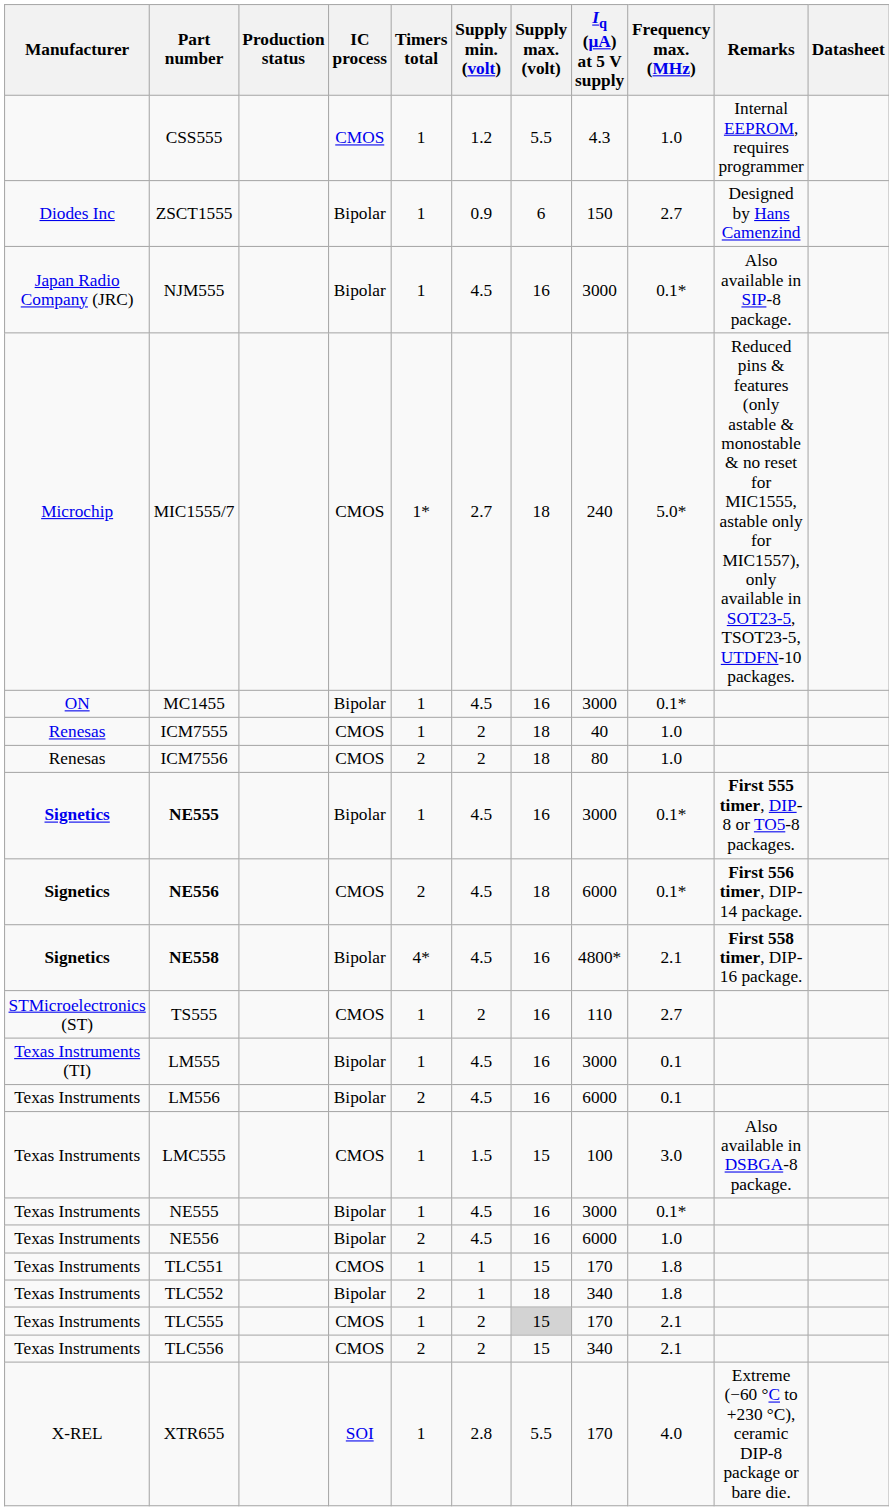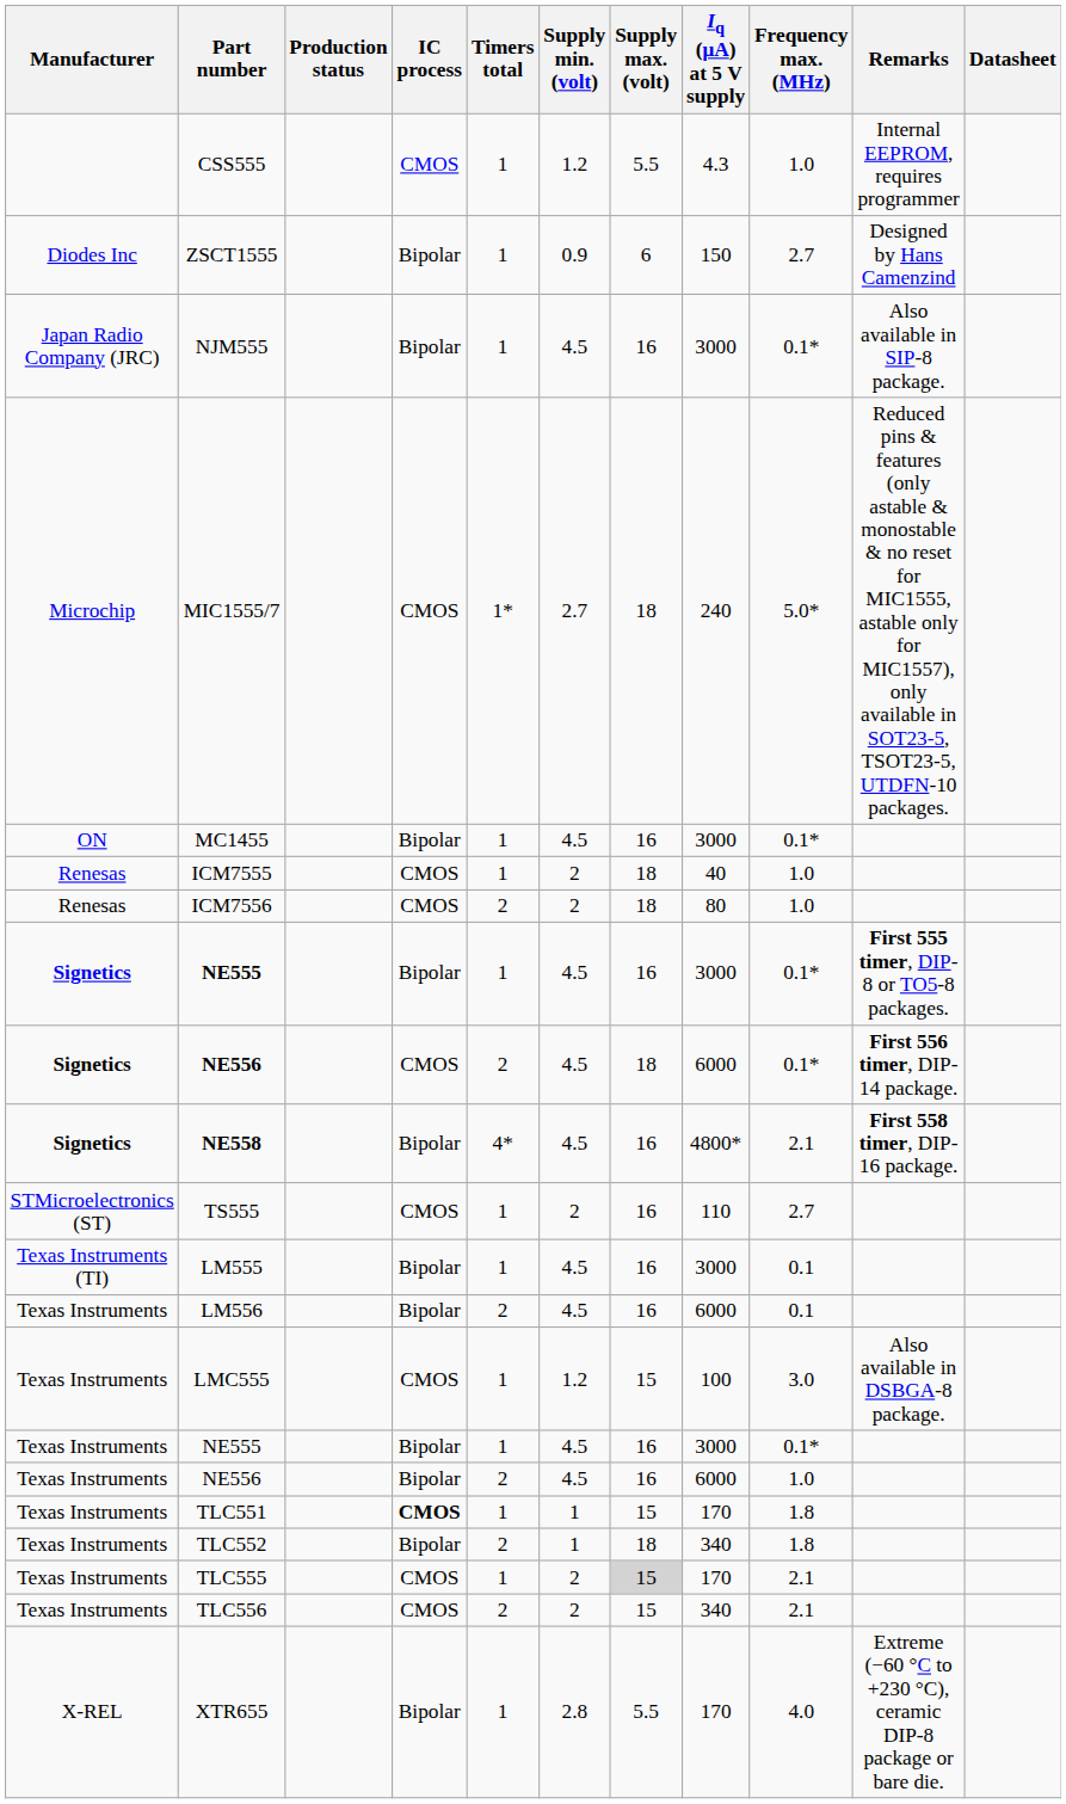LMC555 | Supply min. (volt): 1.5 -> 1.2
TLC551 | IC process: normal -> bold
XTR655 | IC process: SOI -> Bipolar
